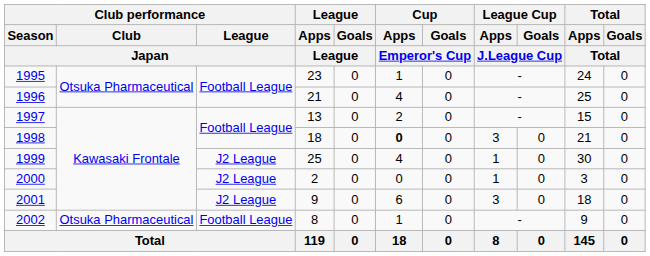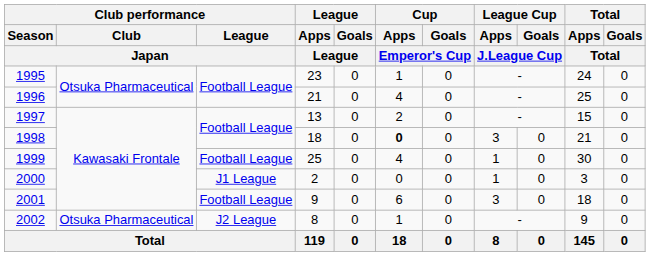1999 | Club performance / League / Japan: J2 League -> Football League
2000 | Club performance / League / Japan: J2 League -> J1 League
2001 | Club performance / League / Japan: J2 League -> Football League
2002 | Club performance / League / Japan: Football League -> J2 League
